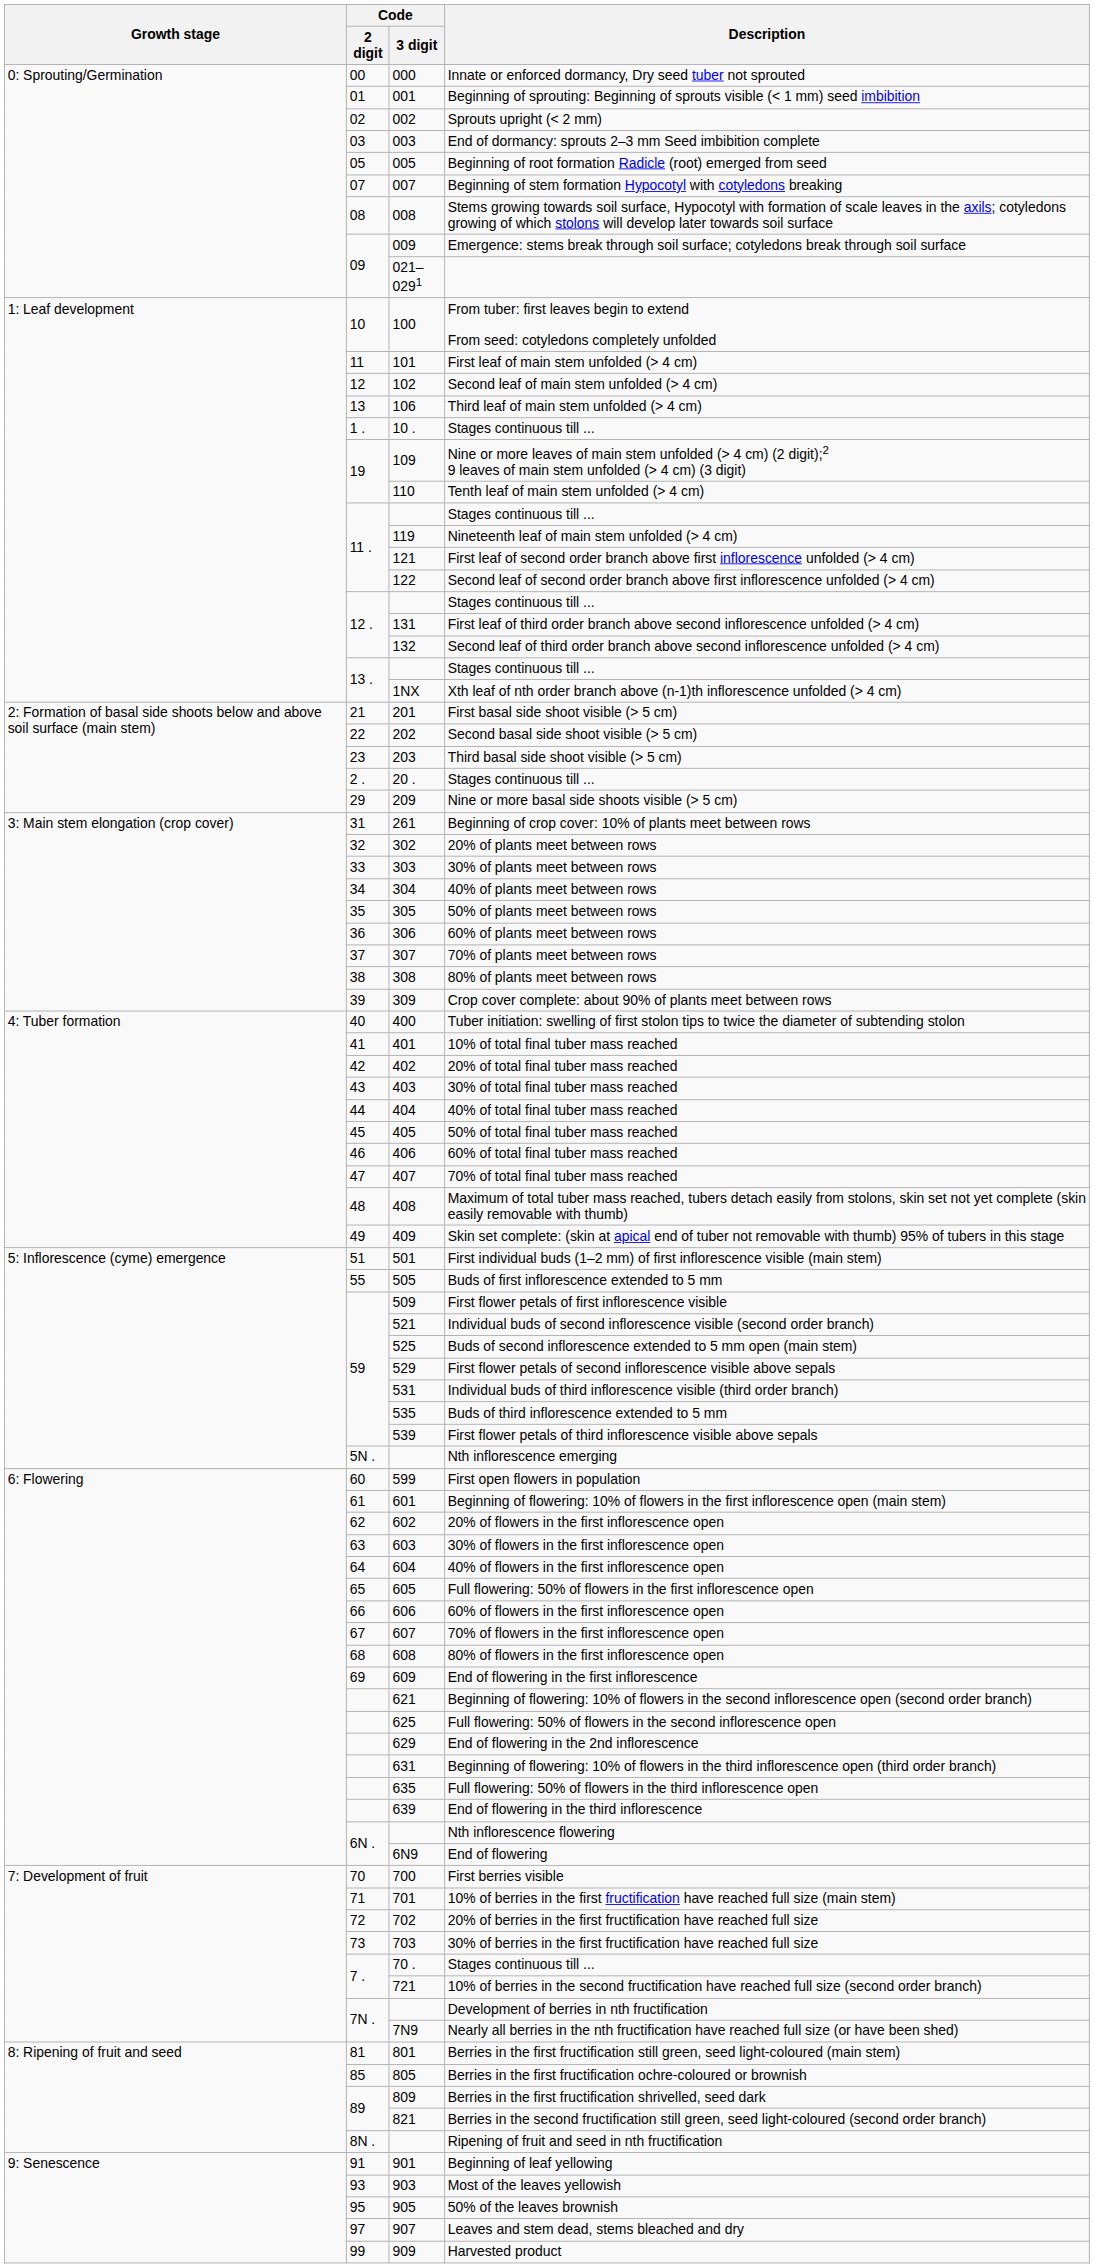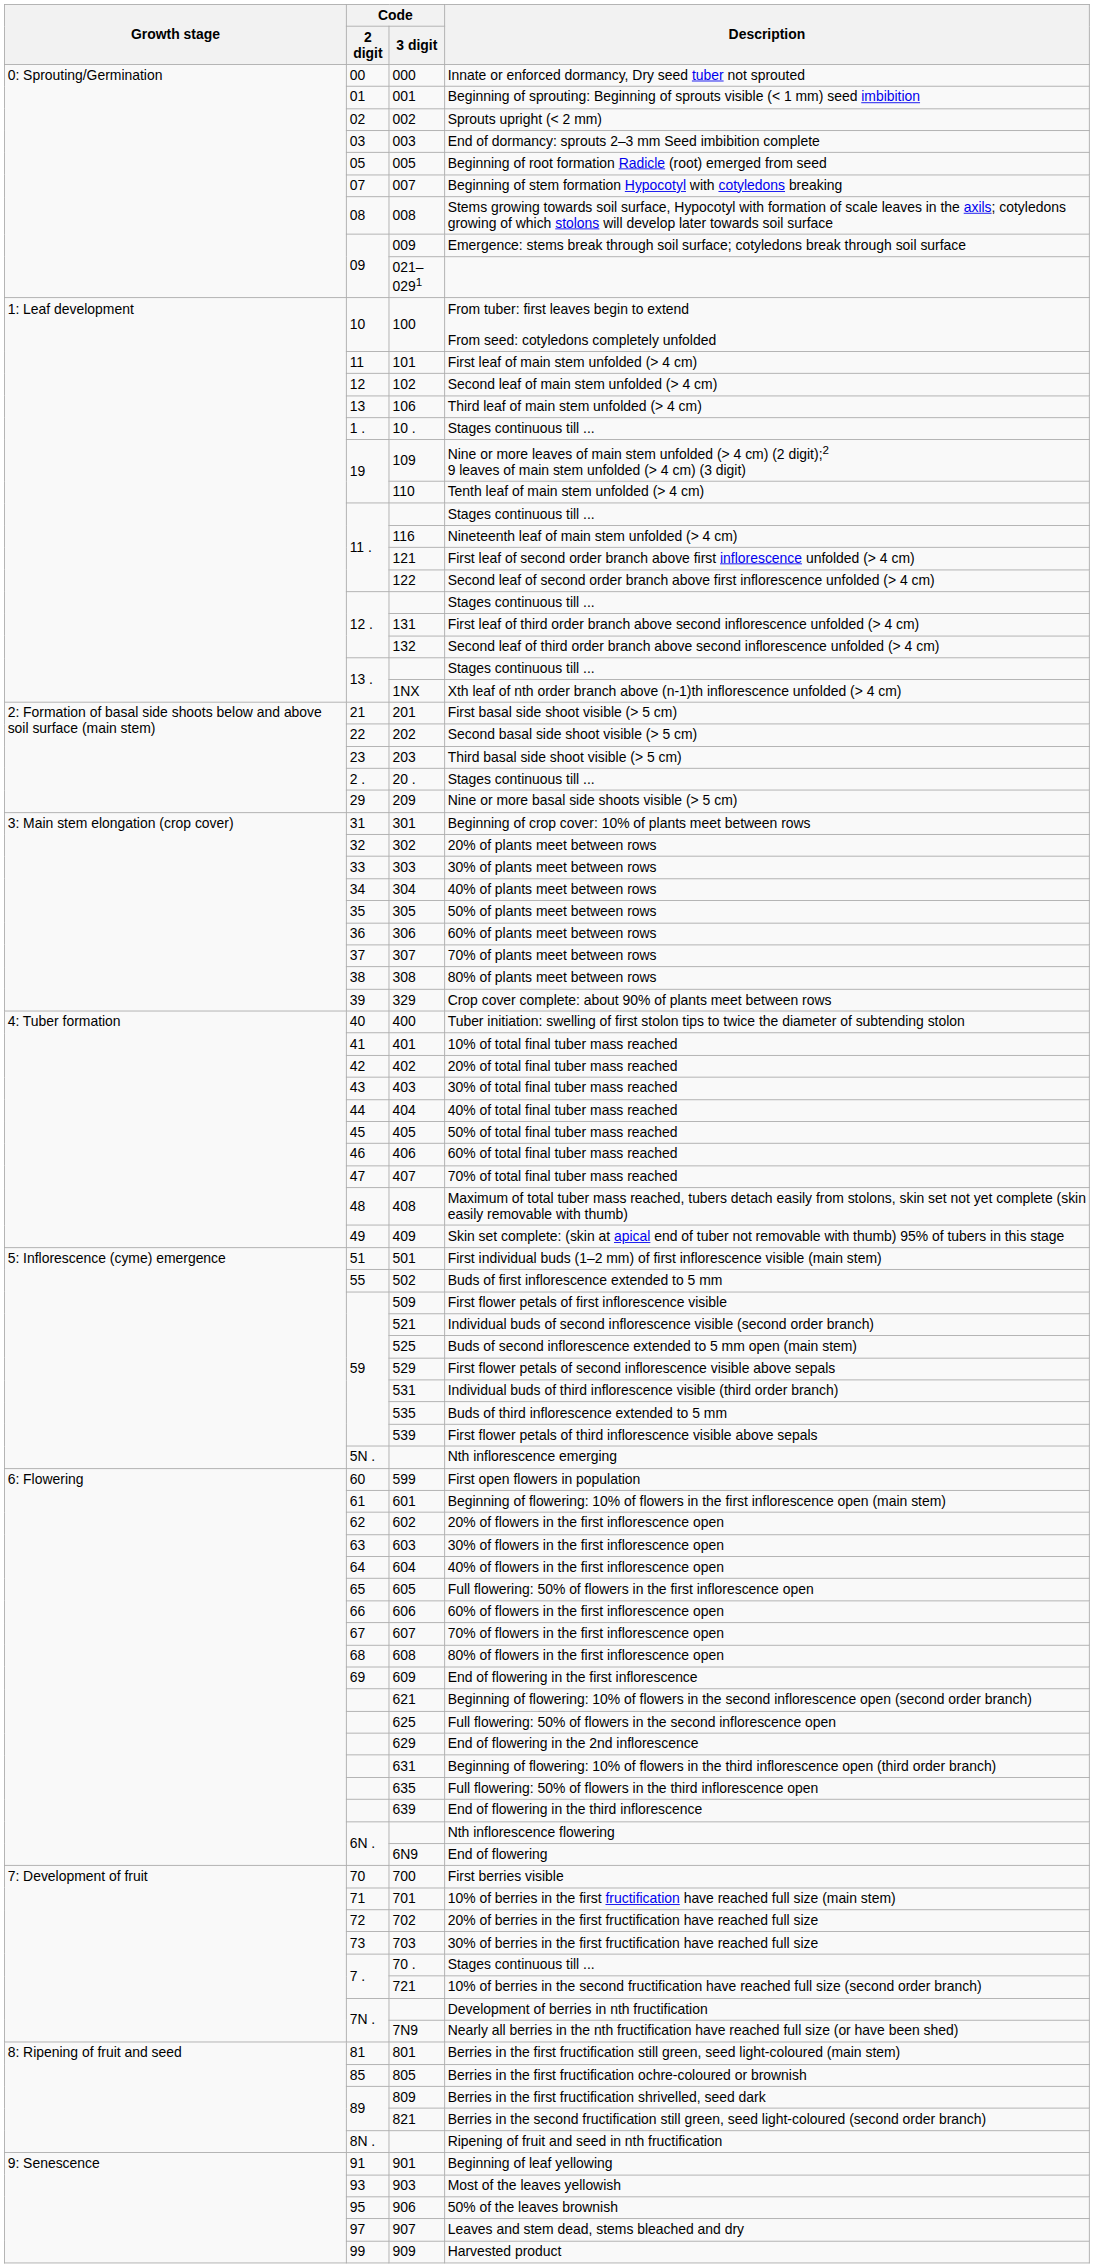Nineteenth leaf of main stem unfolded (> 4 cm) | Code / 3 digit: 119 -> 116
Beginning of crop cover: 10% of plants meet between rows | Code / 3 digit: 261 -> 301
Crop cover complete: about 90% of plants meet between rows | Code / 3 digit: 309 -> 329
Buds of first inflorescence extended to 5 mm | Code / 3 digit: 505 -> 502
50% of the leaves brownish | Code / 3 digit: 905 -> 906
